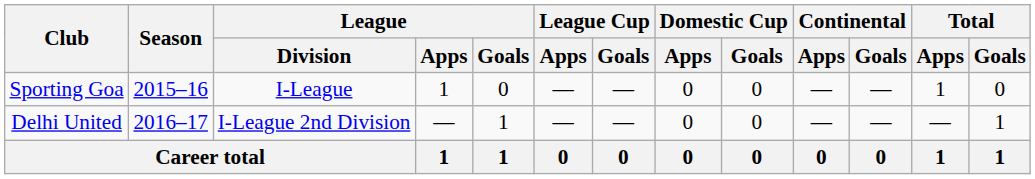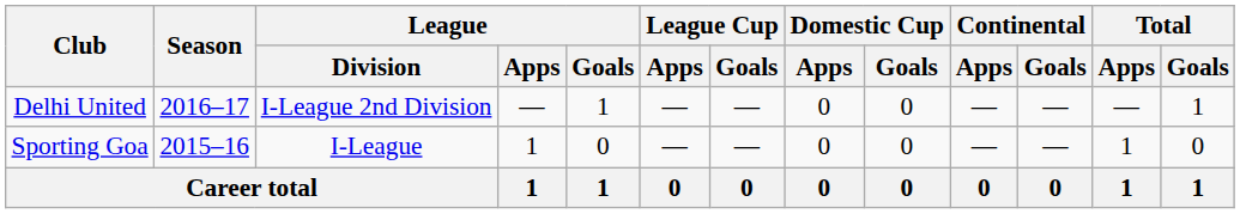rows swapped: Sporting Goa <-> Delhi United
